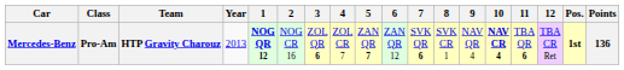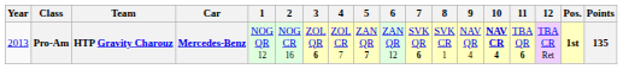columns swapped: Year <-> Car
Pro-Am | 1: bold -> normal
Pro-Am | Points: 136 -> 135
